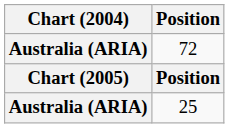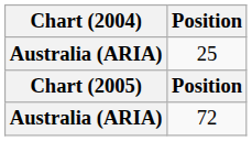rows swapped: 25 <-> 72
